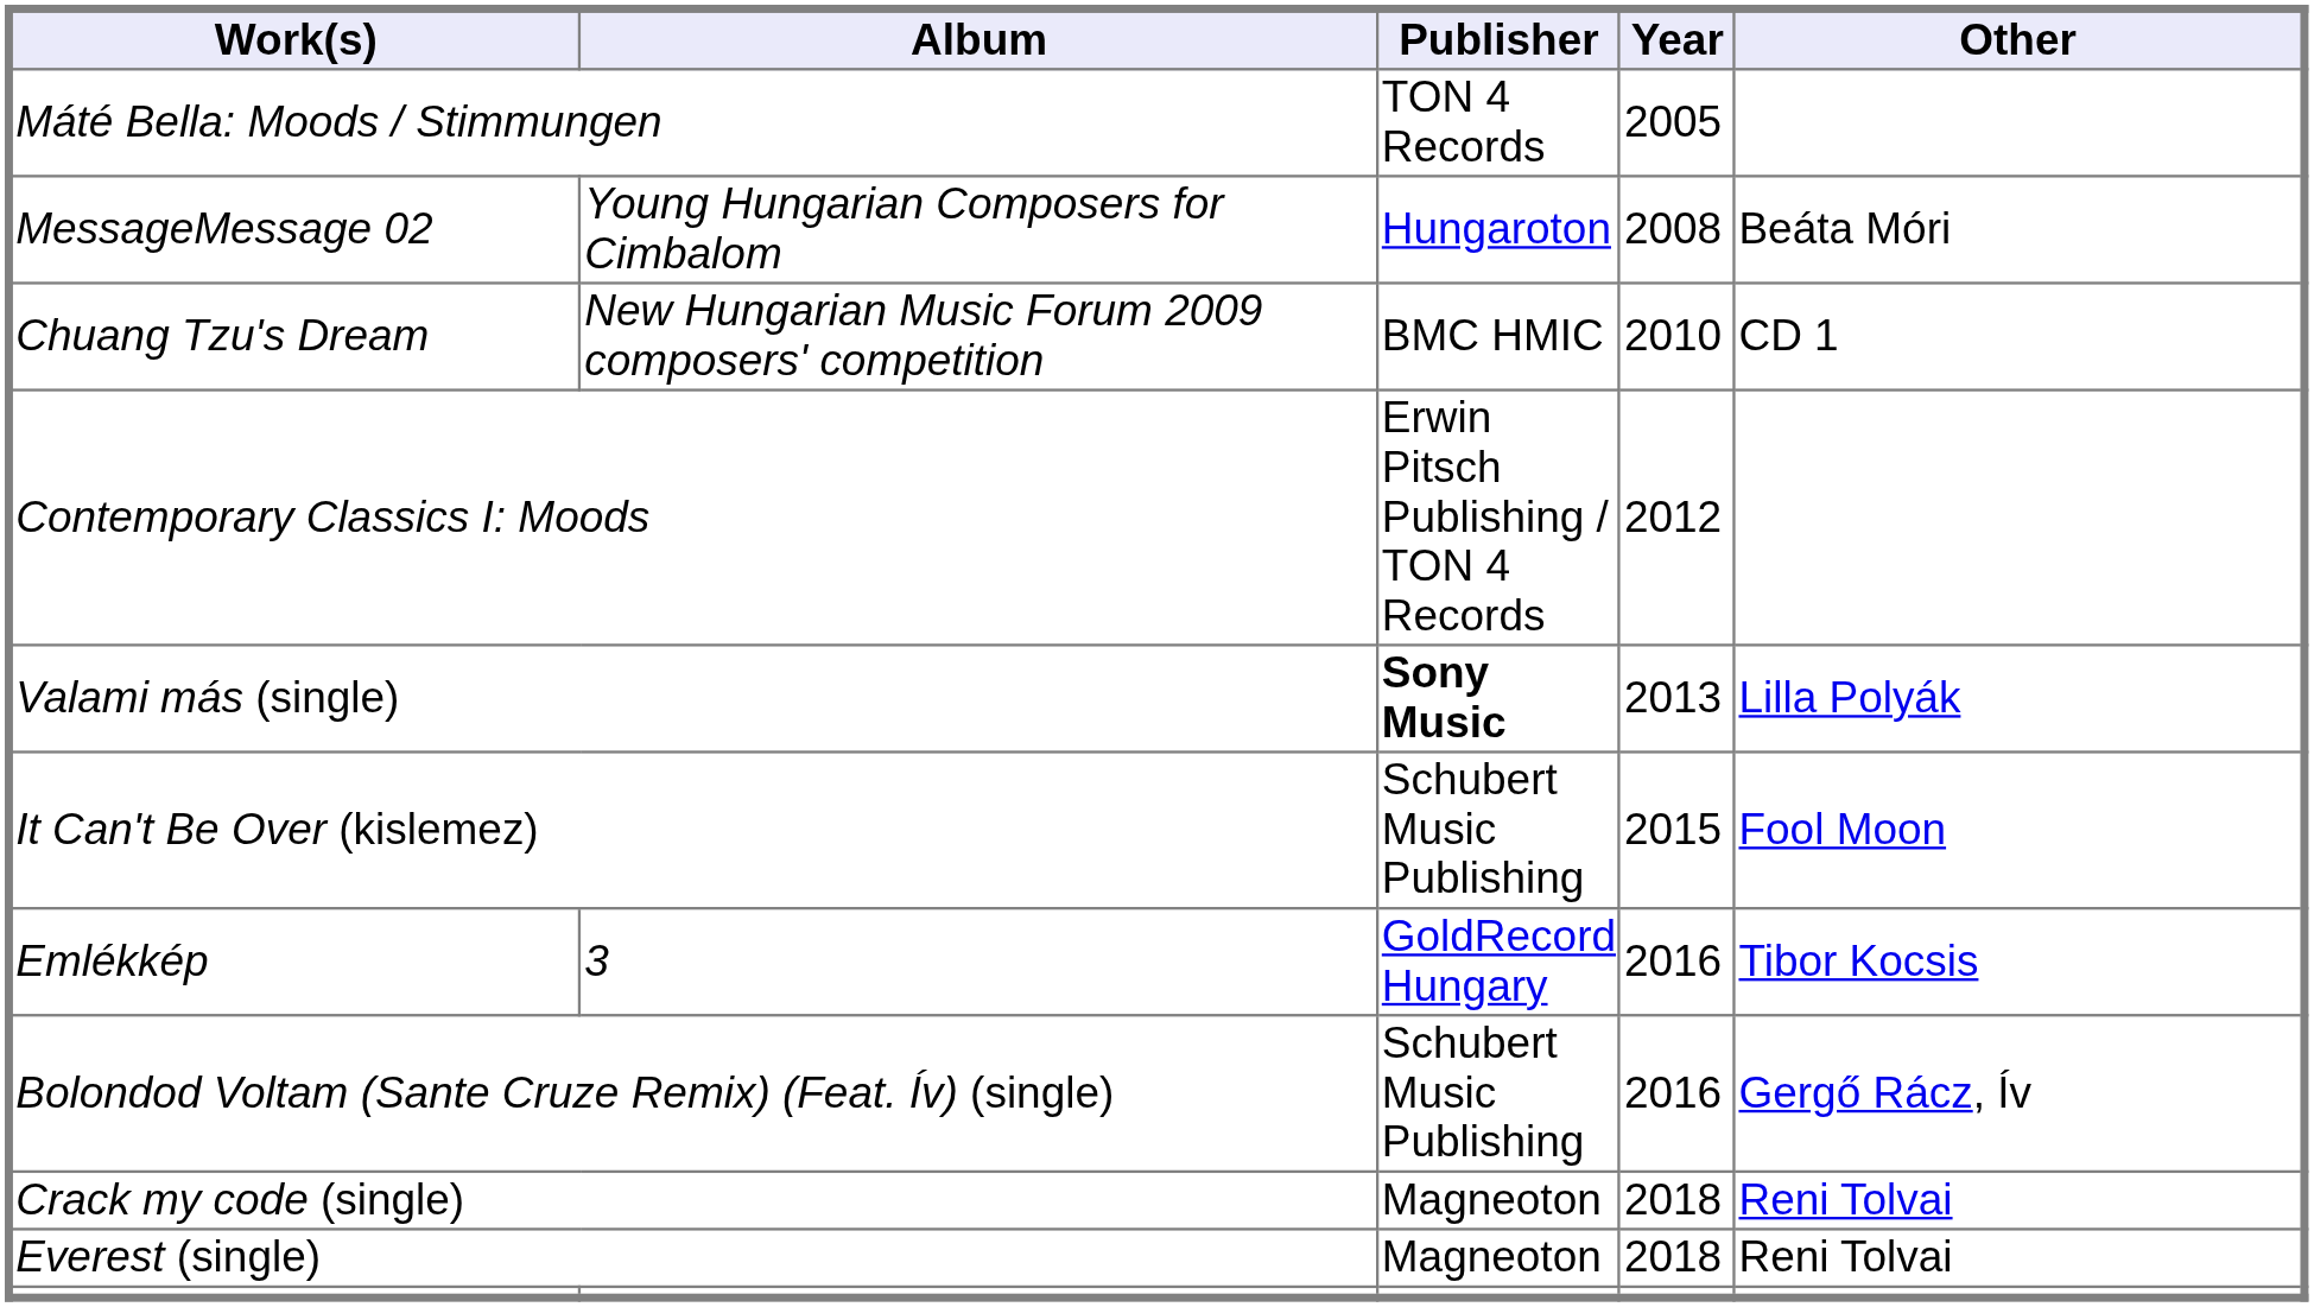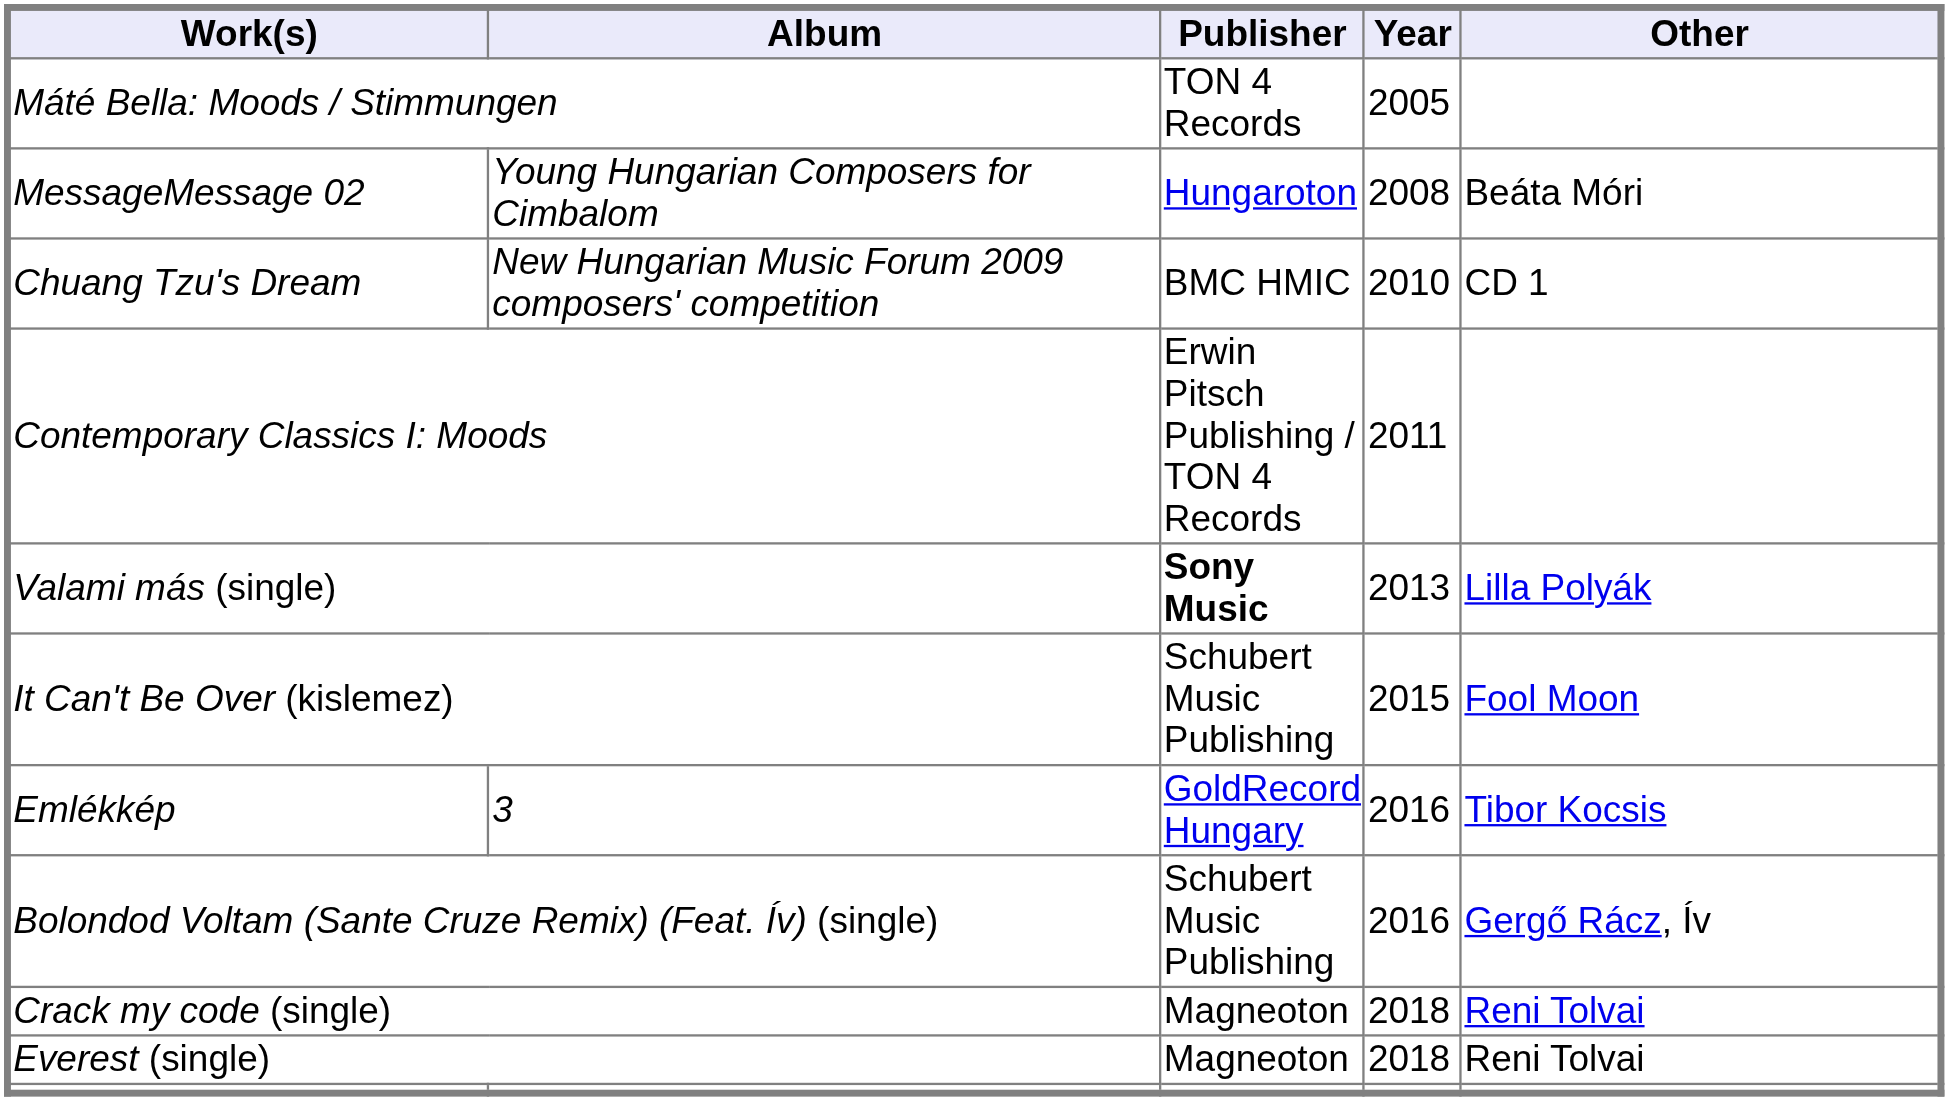Contemporary Classics I: Moods | Year: 2012 -> 2011
